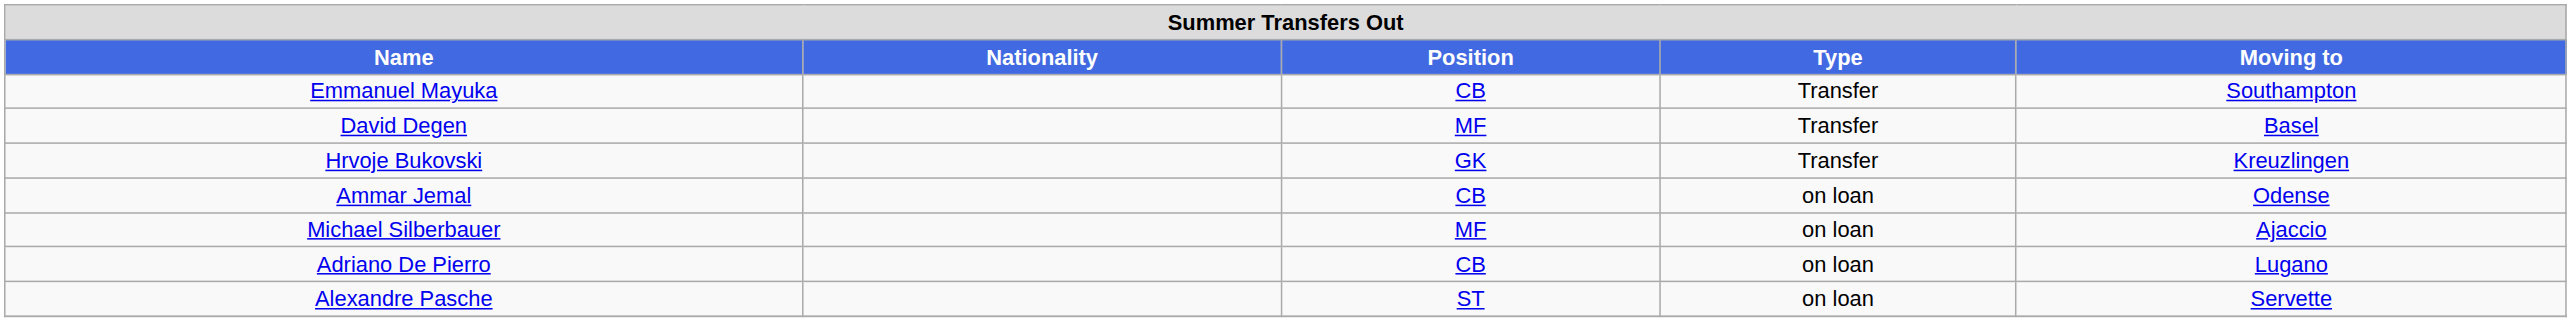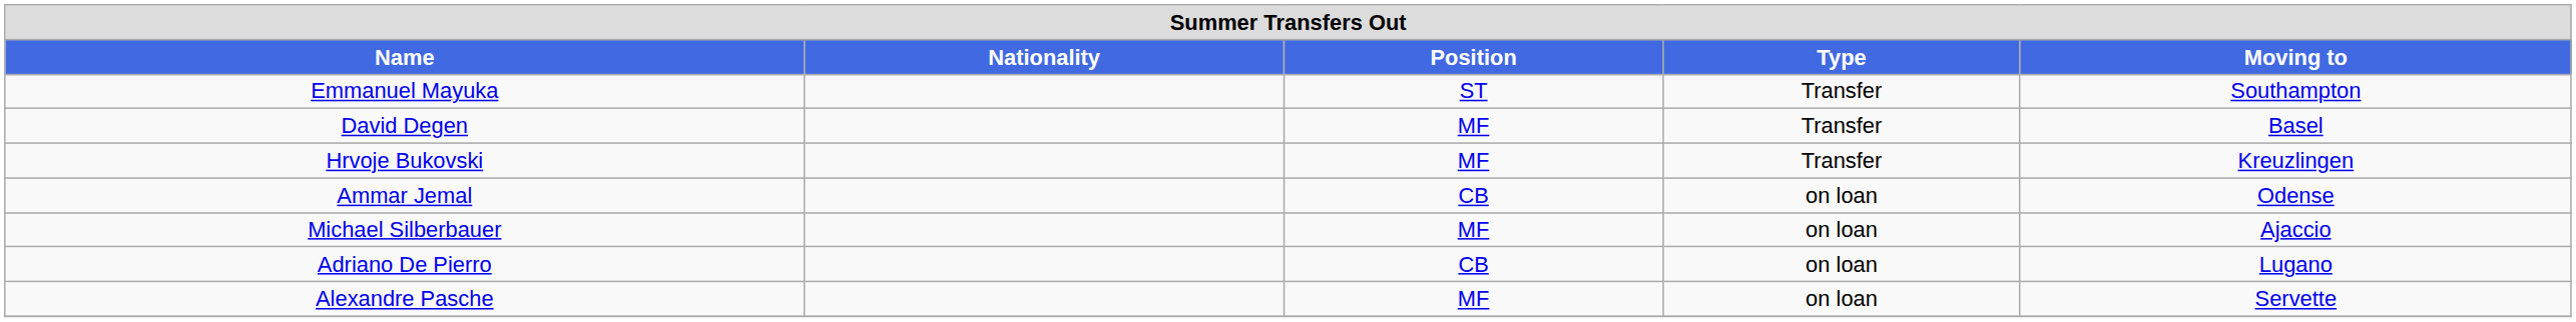Emmanuel Mayuka | Position: CB -> ST
Hrvoje Bukovski | Position: GK -> MF
Alexandre Pasche | Position: ST -> MF
